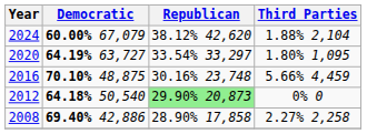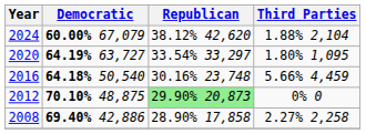2016 | Democratic: 70.10% 48,875 -> 64.18% 50,540
2012 | Democratic: 64.18% 50,540 -> 70.10% 48,875
